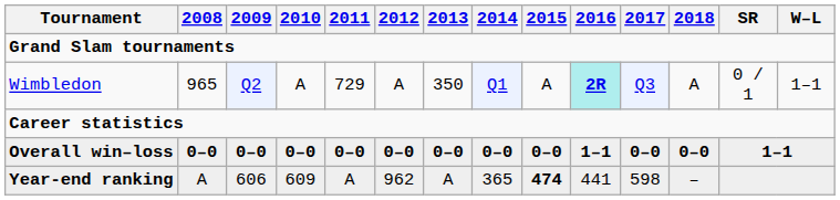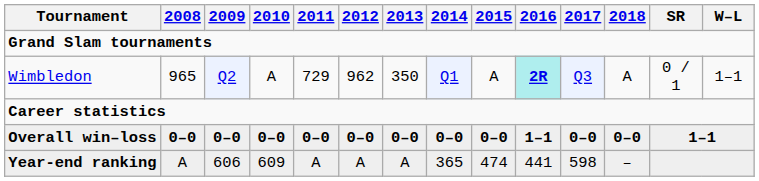Wimbledon | 2012: A -> 962
Year-end ranking | 2012: 962 -> A
Year-end ranking | 2015: bold -> normal
